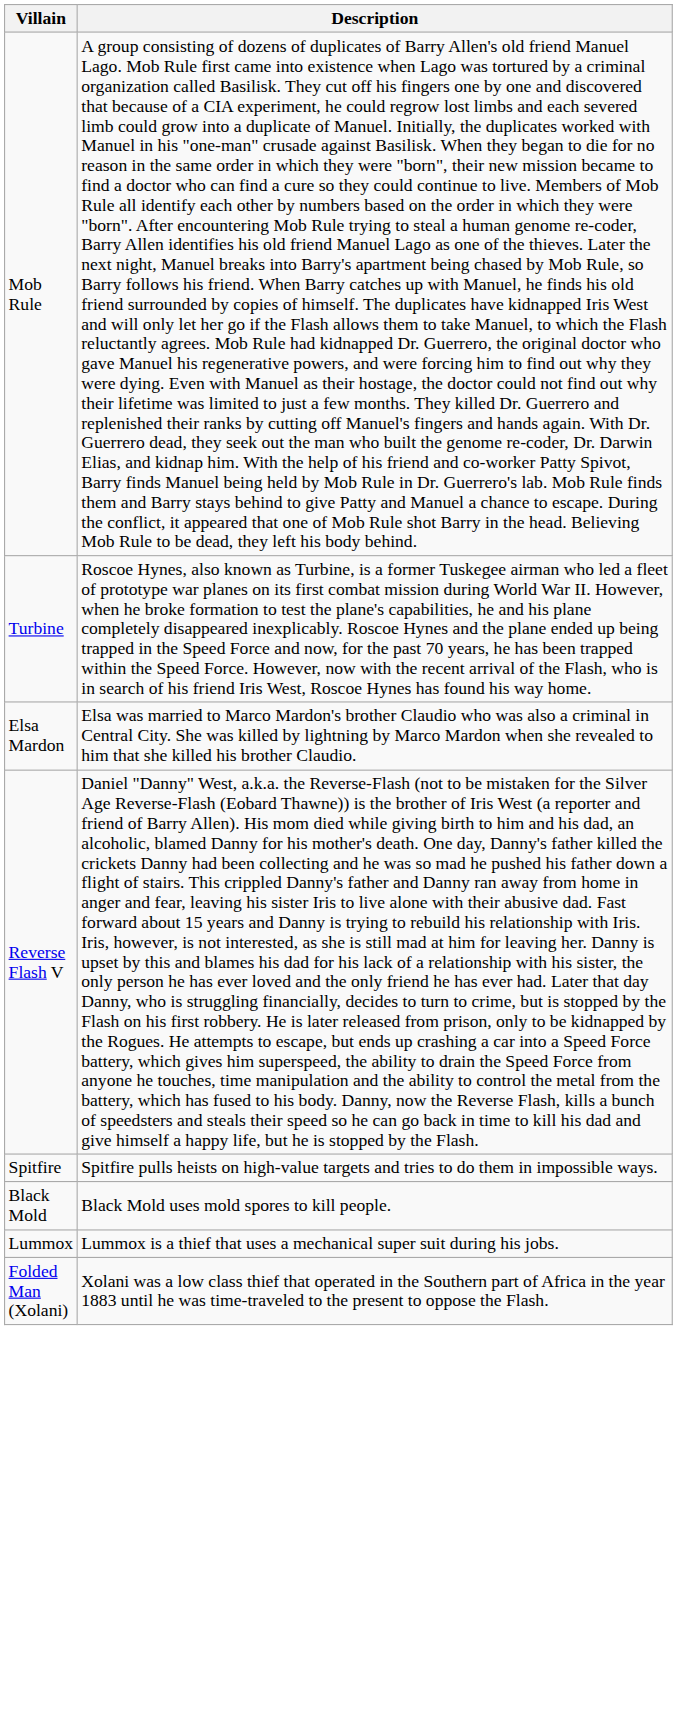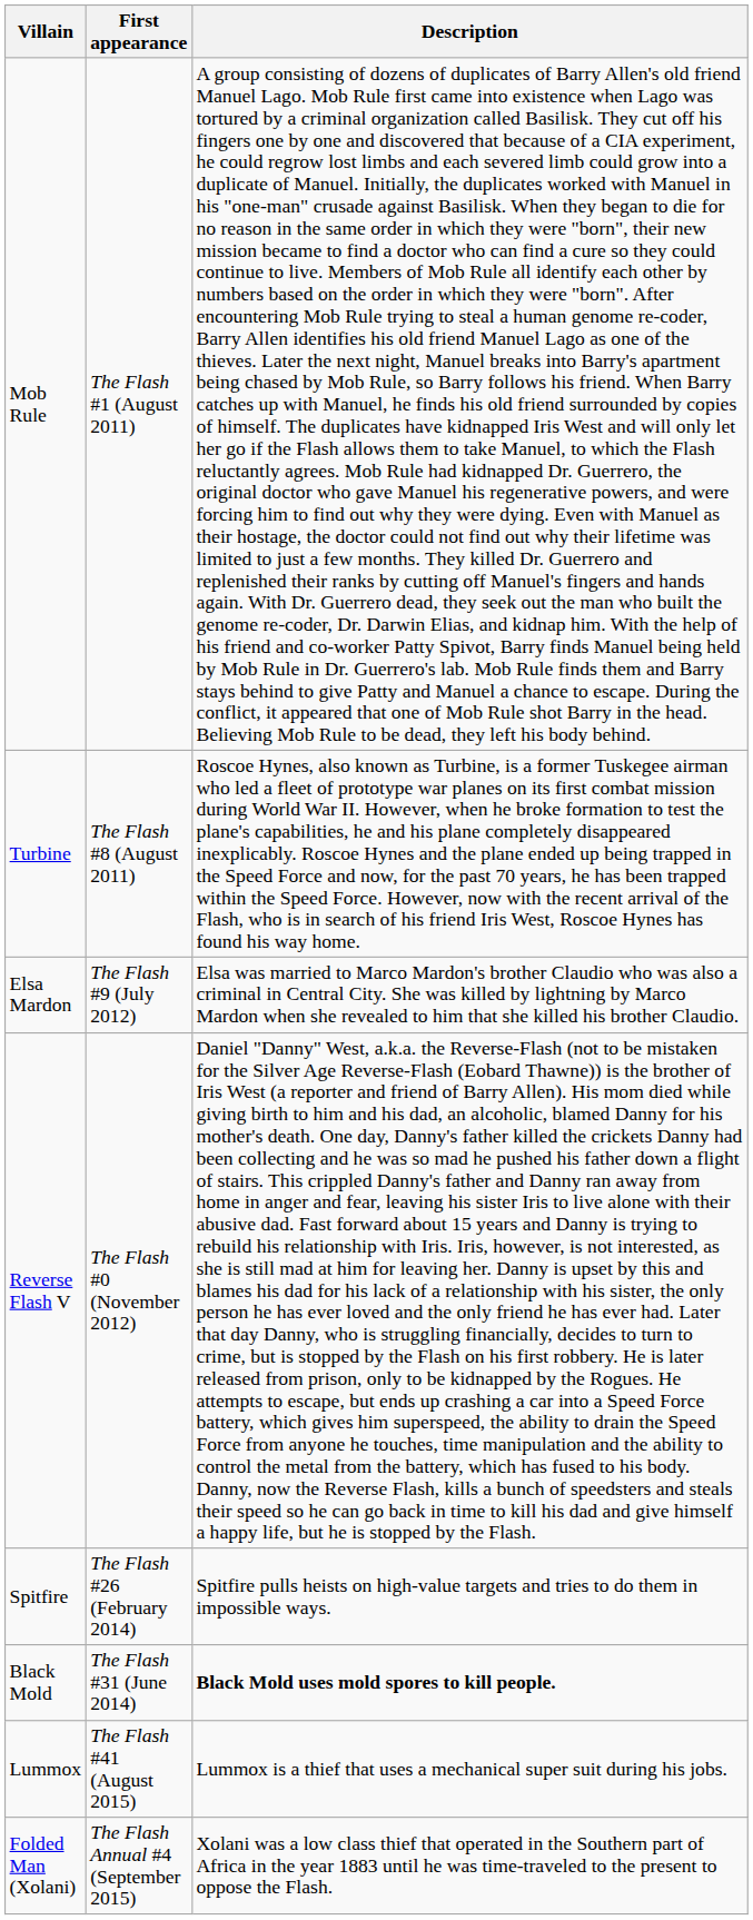+ column: First appearance | The Flash #1 (August 2011) | The Flash #8 (August 2011) | The Flash #9 (July 2012) | The Flash #0 (November 2012) | The Flash #26 (February 2014) | The Flash #31 (June 2014) | The Flash #41 (August 2015) | The Flash Annual #4 (September 2015)
Black Mold | Description: normal -> bold
